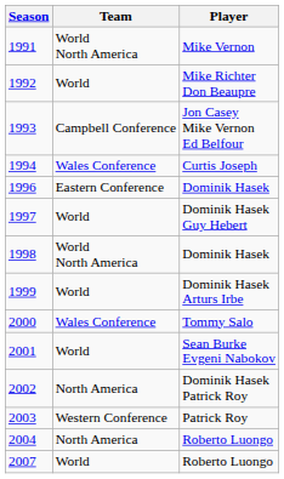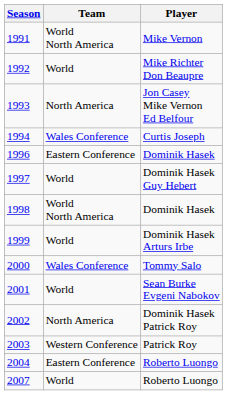1993 | Team: Campbell Conference -> North America
2004 | Team: North America -> Eastern Conference
